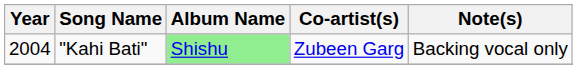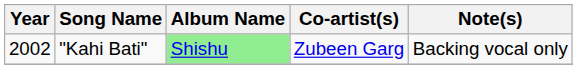"Kahi Bati" | Year: 2004 -> 2002
